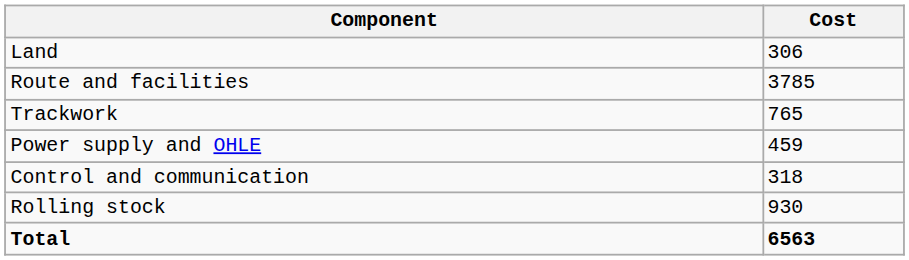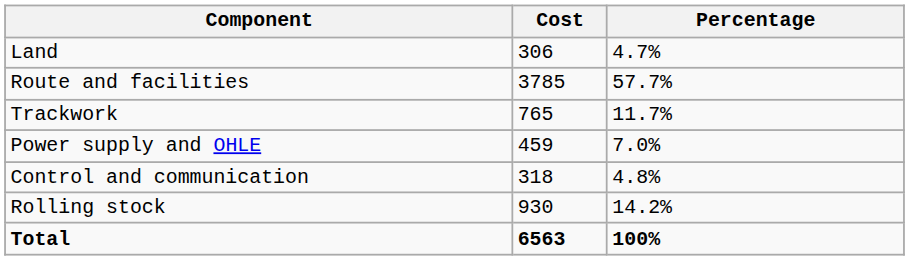+ column: Percentage | 4.7% | 57.7% | 11.7% | 7.0% | 4.8% | 14.2% | 100%
